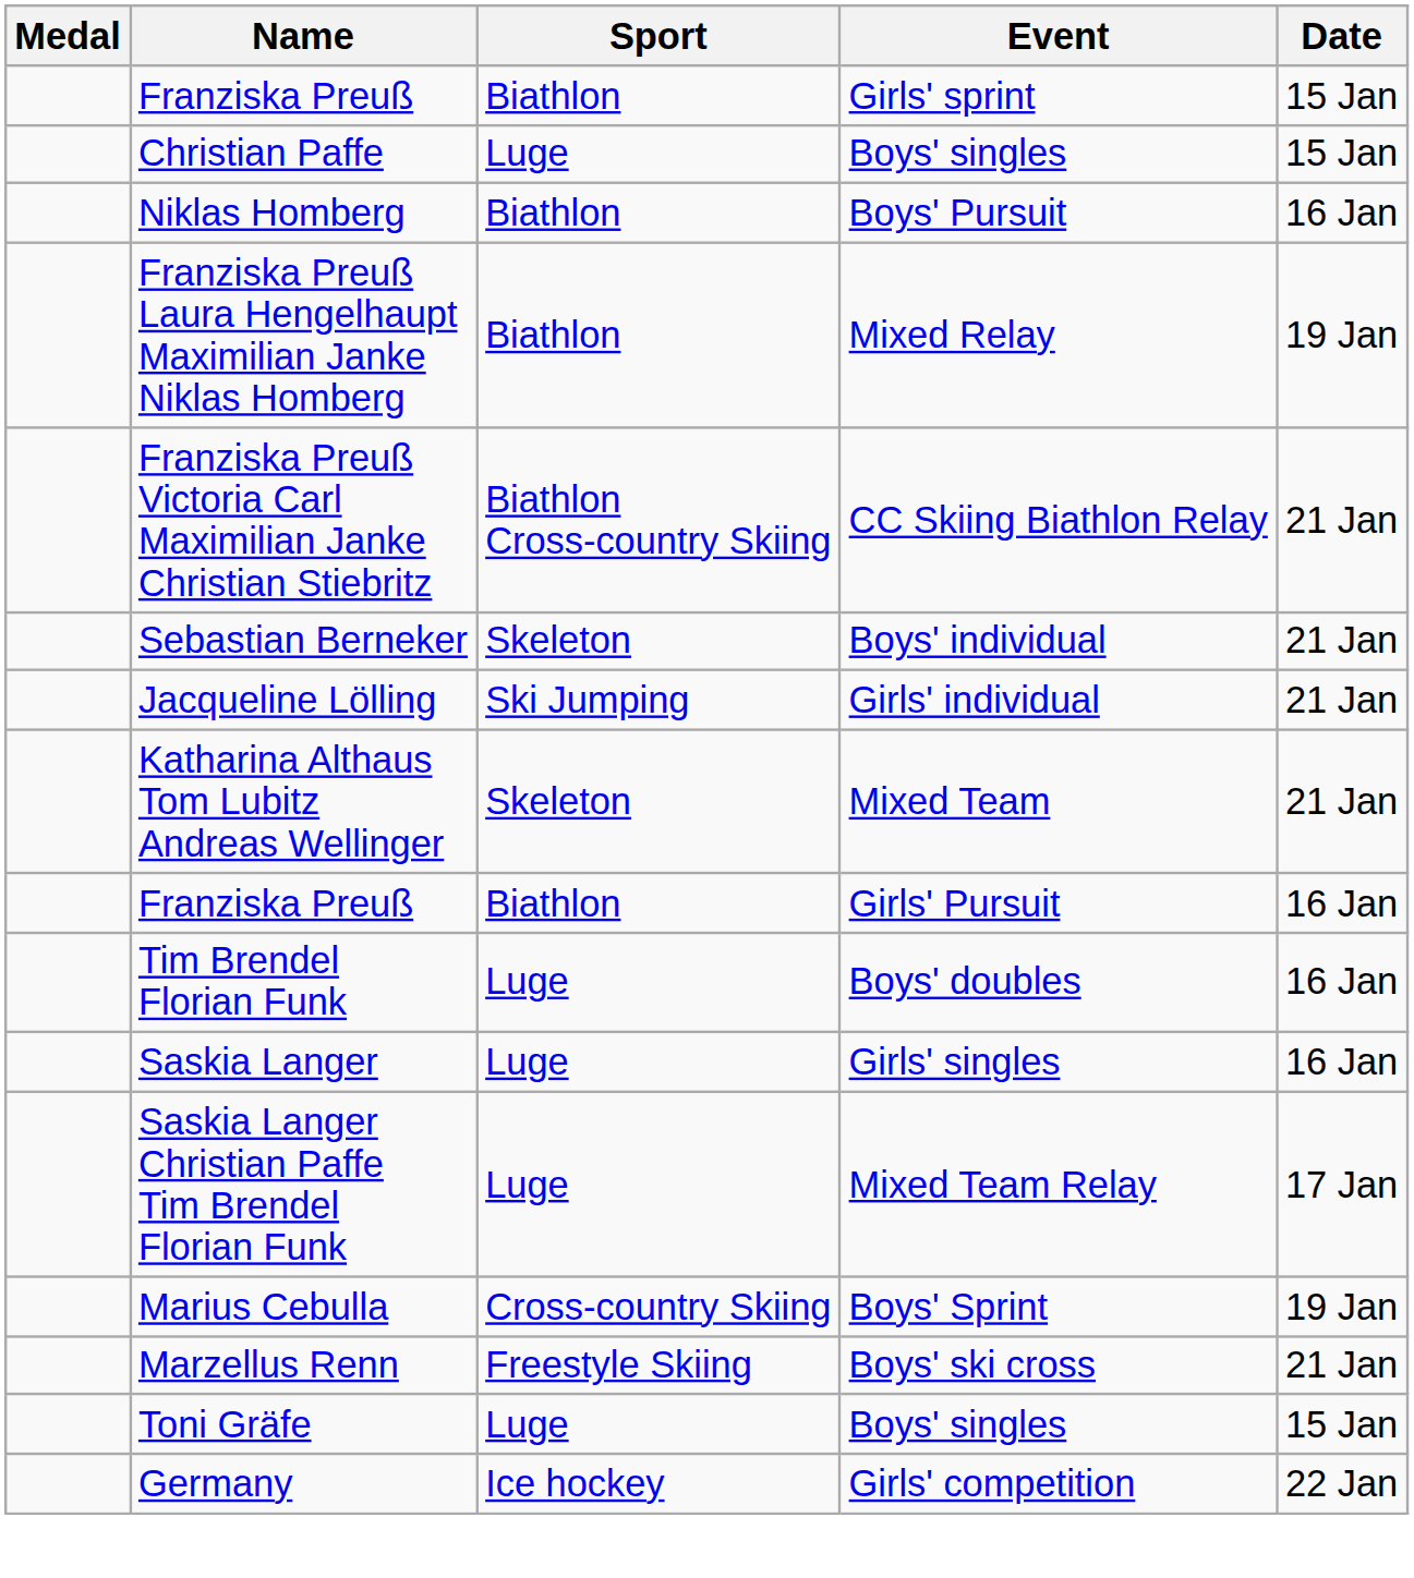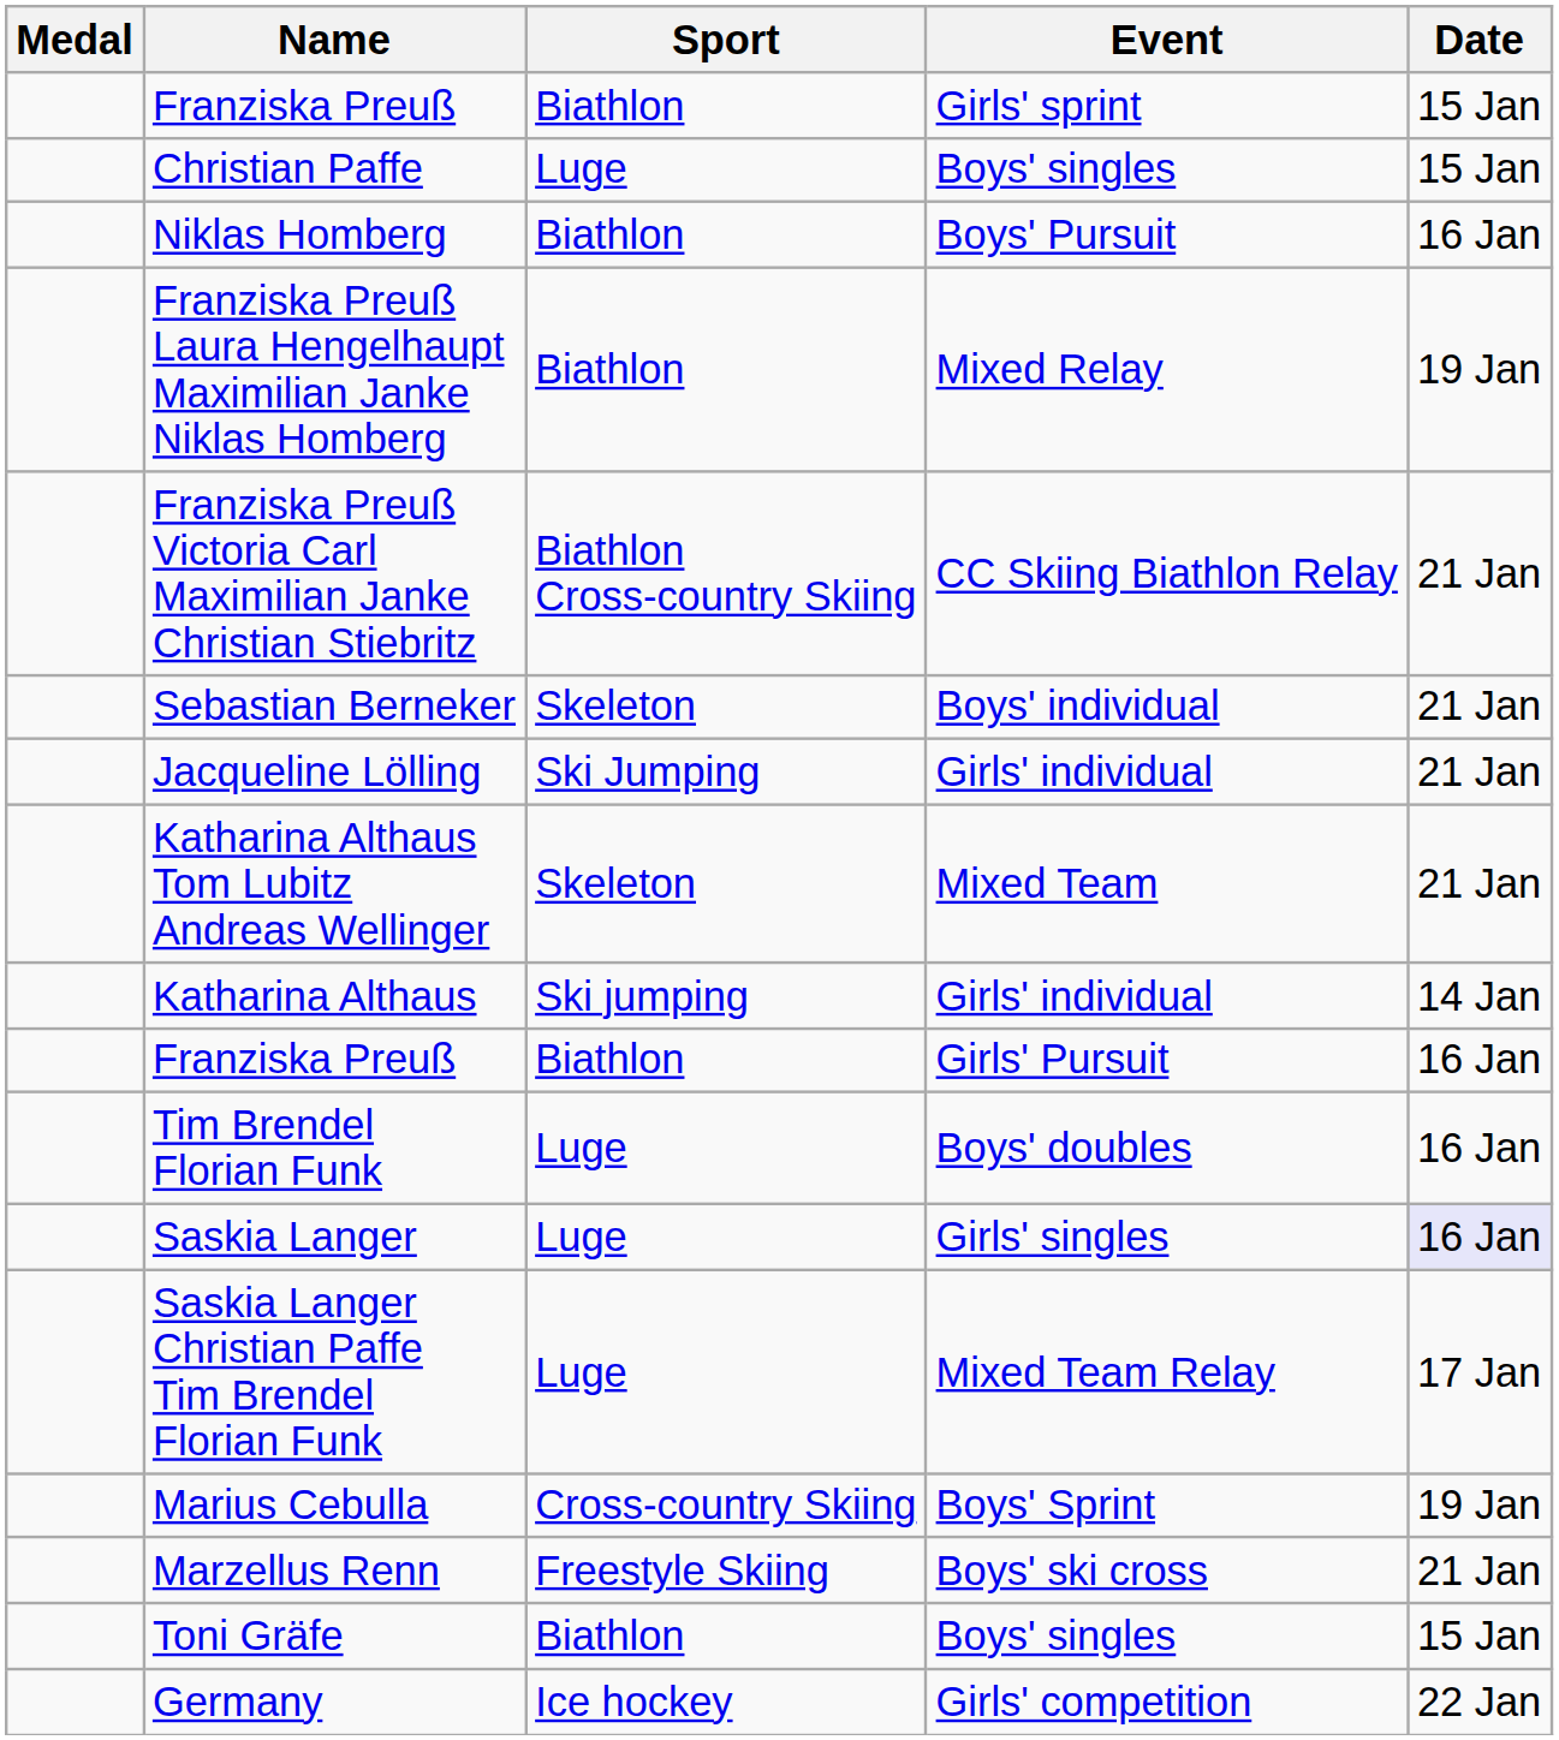+ row: Katharina Althaus | Ski jumping | Girls' individual | 14 Jan
Saskia Langer | Date: no background -> lavender background
Toni Gräfe | Sport: Luge -> Biathlon
